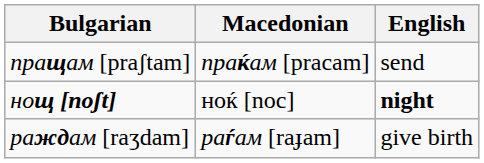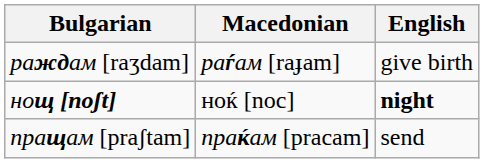rows swapped: пращам [praʃtam] <-> раждам [raʒdam]
